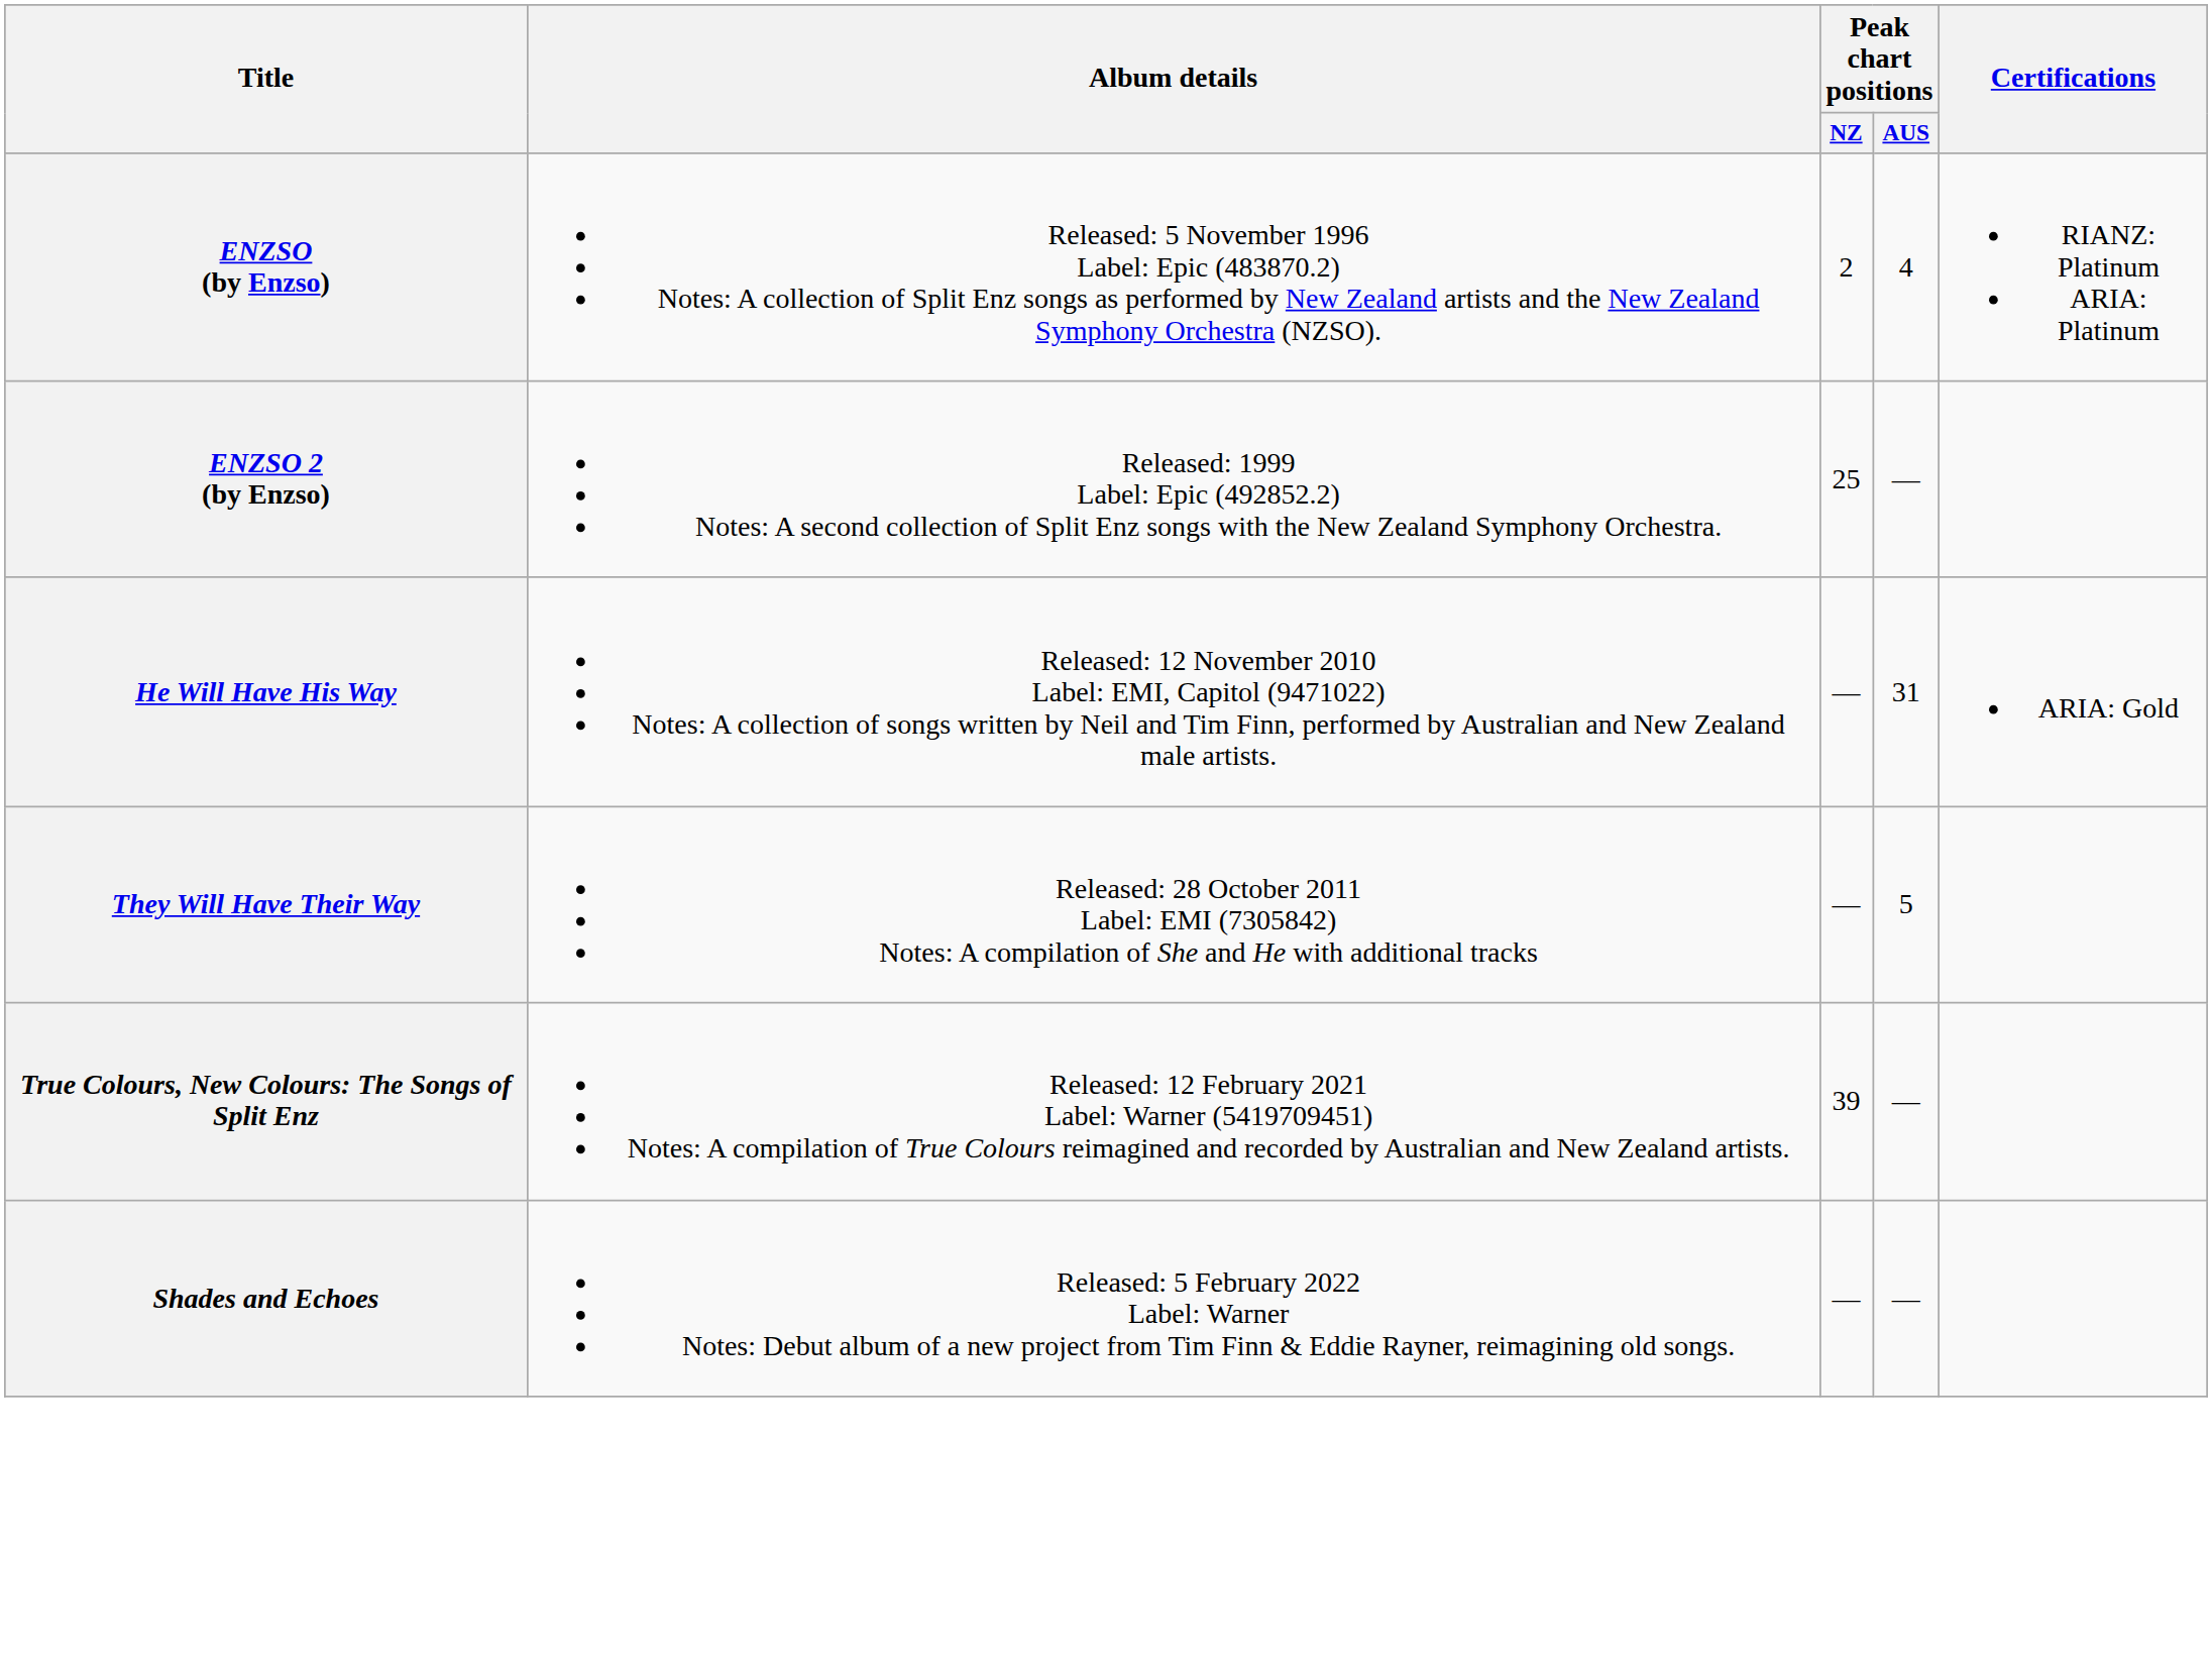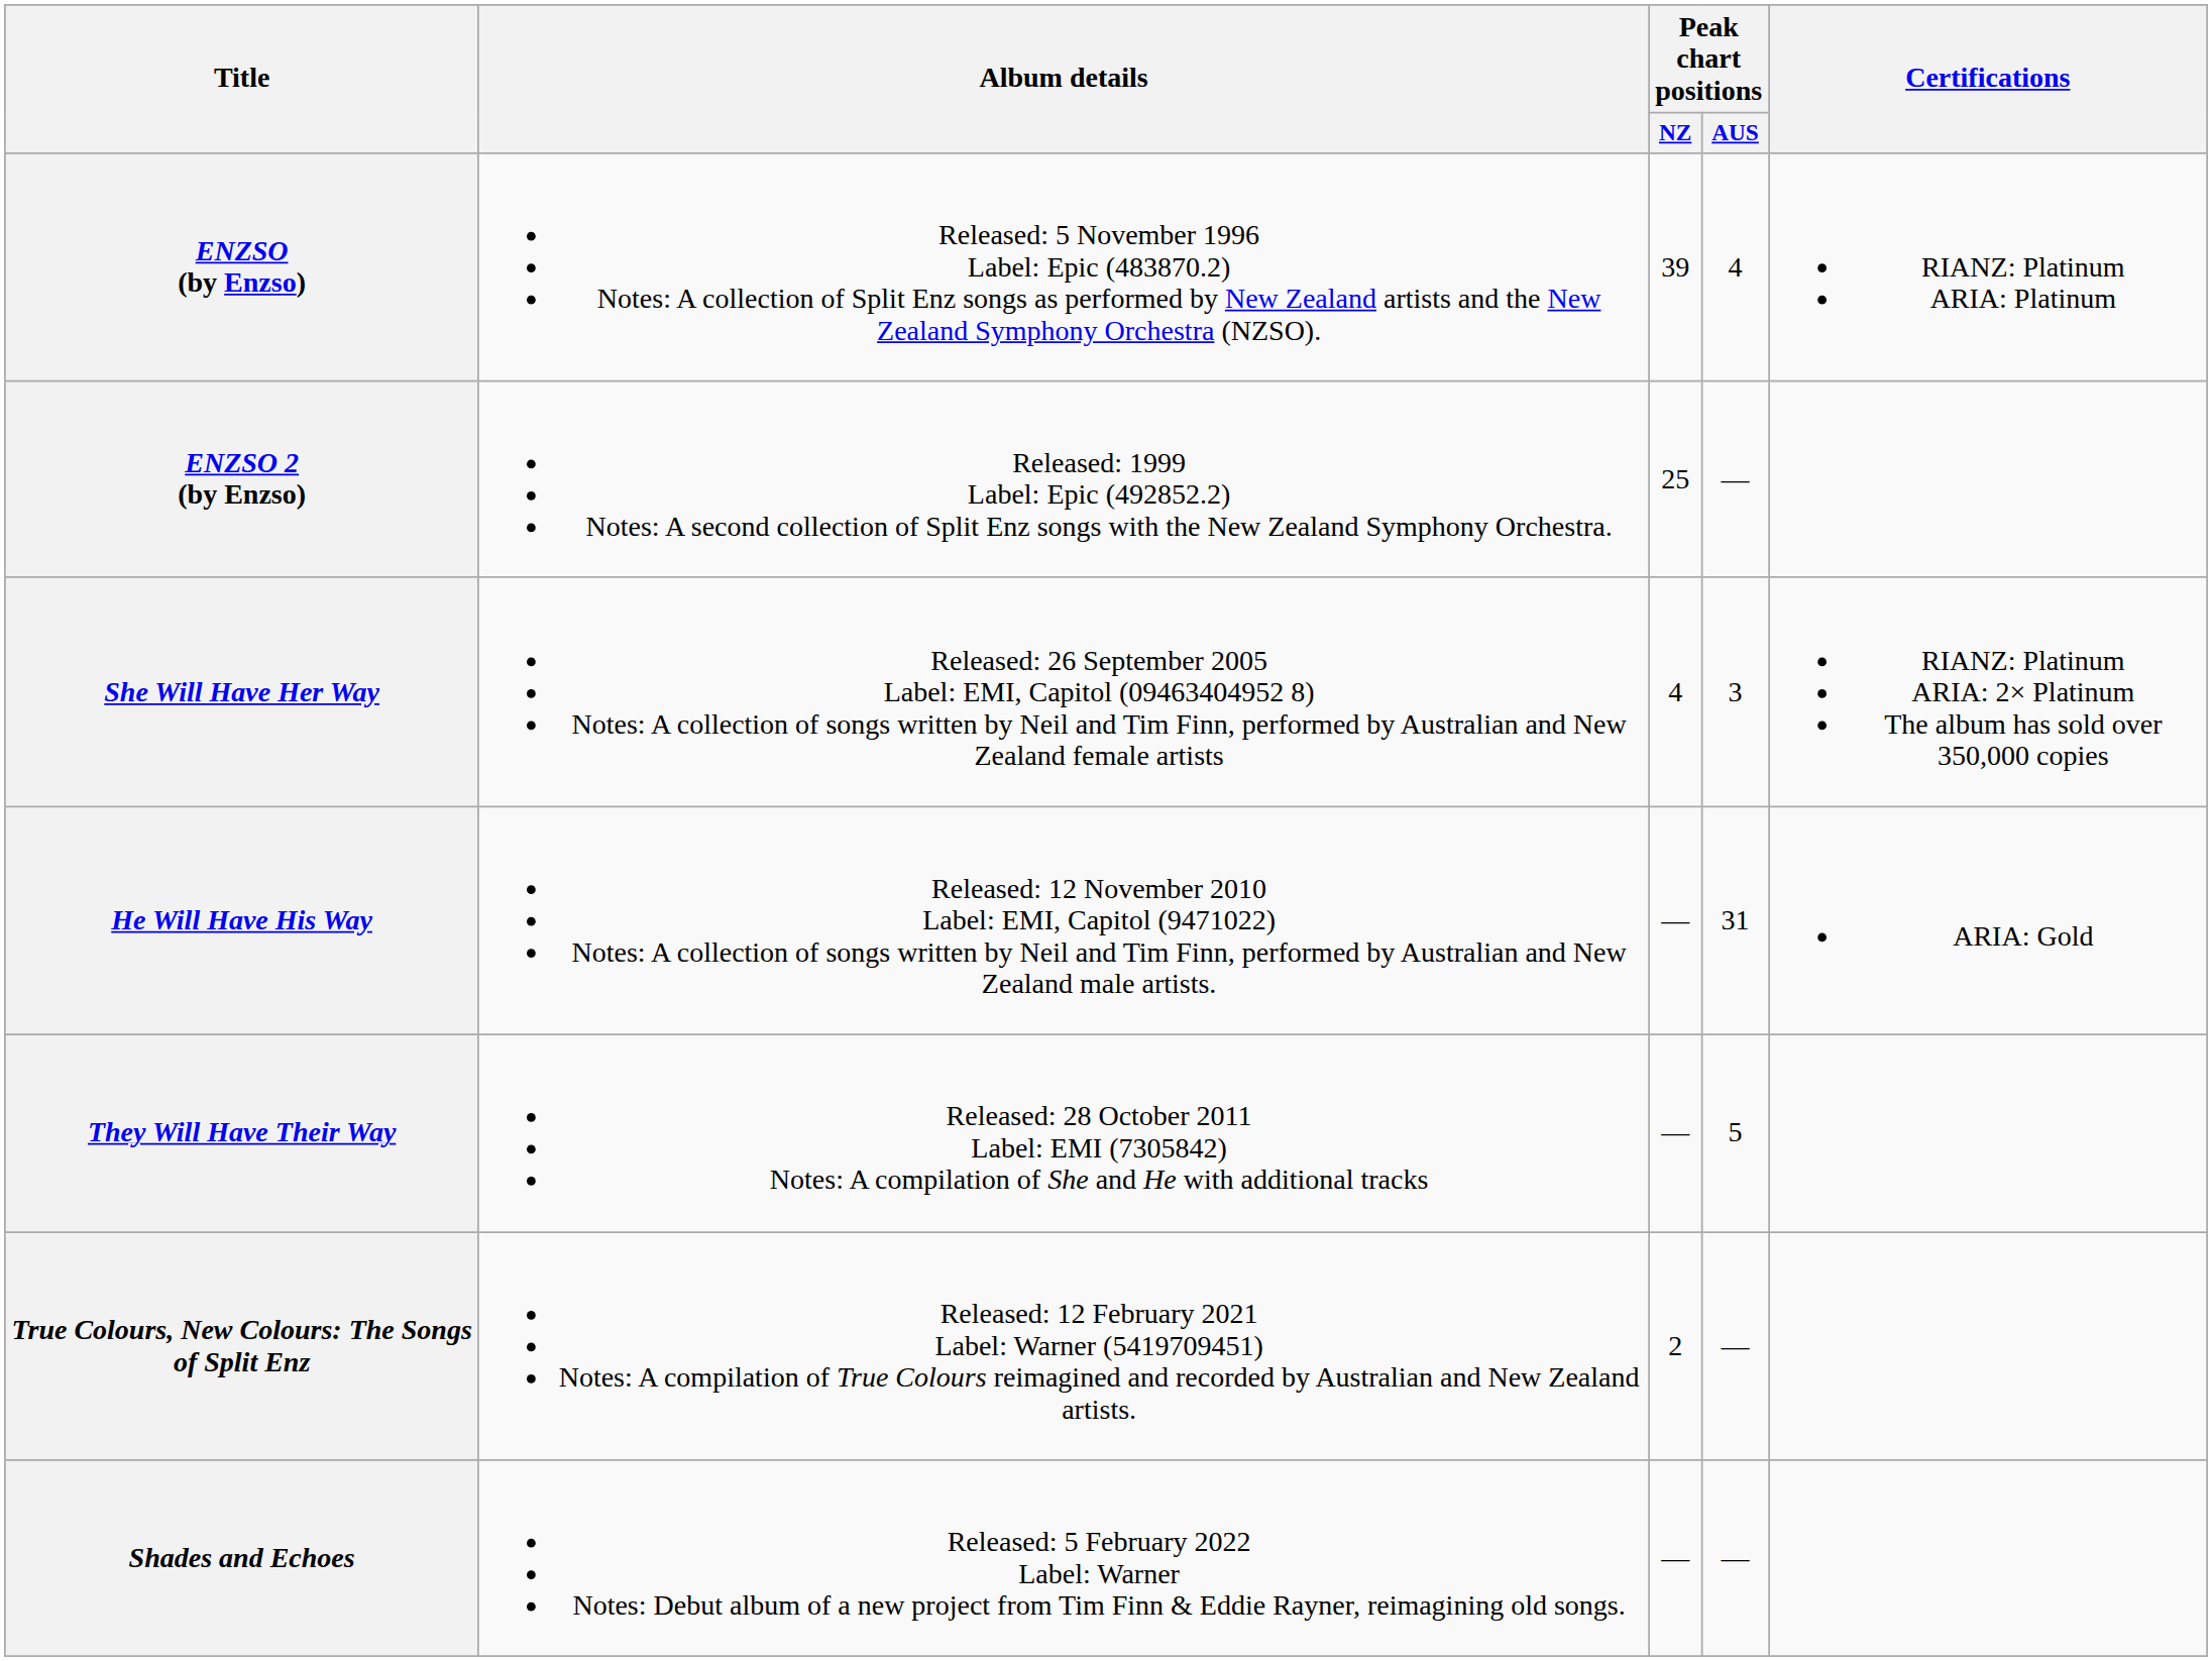ENZSO (by Enzso) | Peak chart positions / NZ: 2 -> 39
+ row: She Will Have Her Way | Released: 26 September 2005 Label: EMI, Capitol (09463404952 8) Notes: A collection of songs written by Neil and Tim Finn, performed by Australian and New Zealand female artists | 4 | 3 | RIANZ: Platinum ARIA: 2× Platinum The album has sold over 350,000 copies
True Colours, New Colours: The Songs of Split Enz | Peak chart positions / NZ: 39 -> 2
